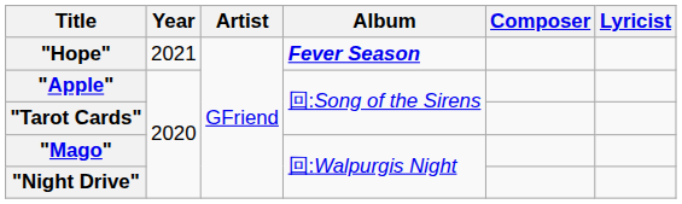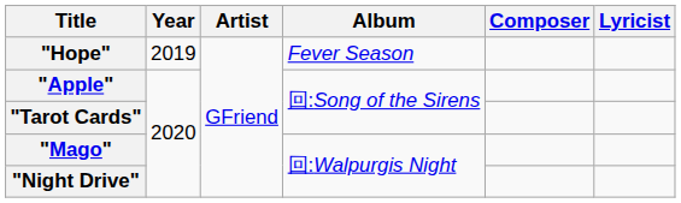"Hope" | Year: 2021 -> 2019
"Hope" | Album: bold -> normal
